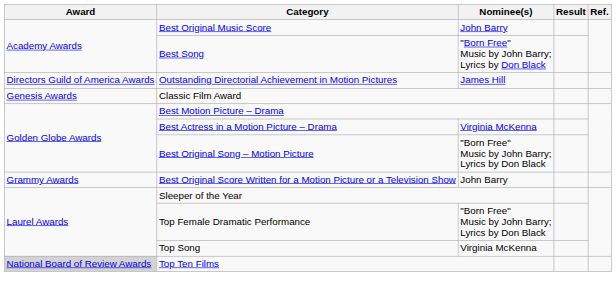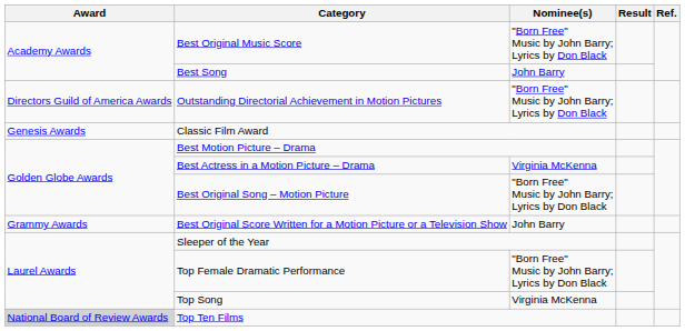Best Original Music Score | Nominee(s): John Barry -> "Born Free" Music by John Barry; Lyrics by Don Black
Best Song | Nominee(s): "Born Free" Music by John Barry; Lyrics by Don Black -> John Barry
Outstanding Directorial Achievement in Motion Pictures | Nominee(s): James Hill -> "Born Free" Music by John Barry; Lyrics by Don Black
